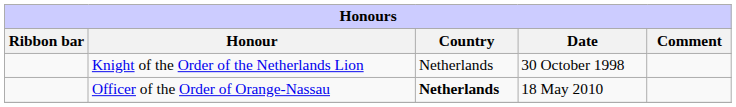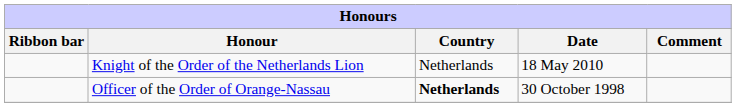Knight of the Order of the Netherlands Lion | Date: 30 October 1998 -> 18 May 2010
Officer of the Order of Orange-Nassau | Date: 18 May 2010 -> 30 October 1998
